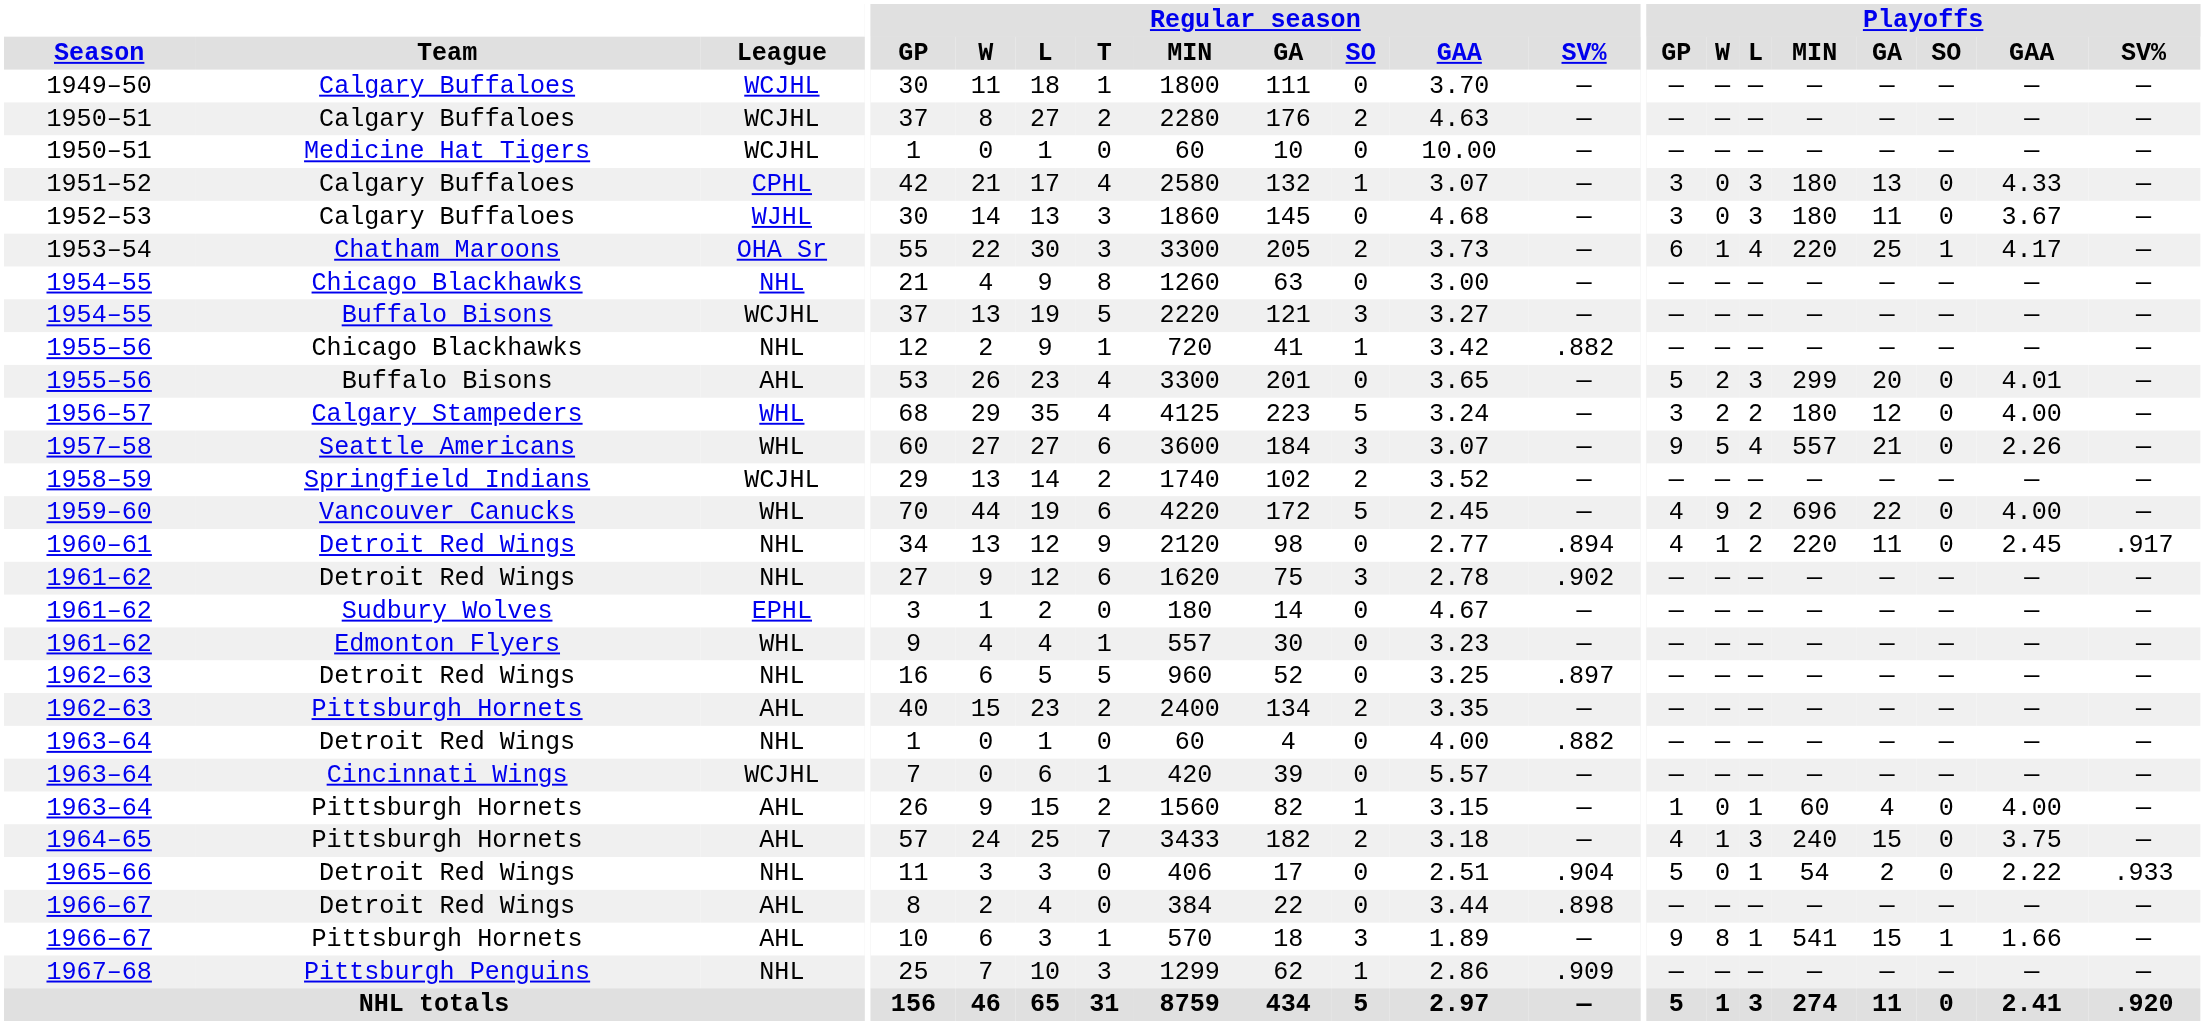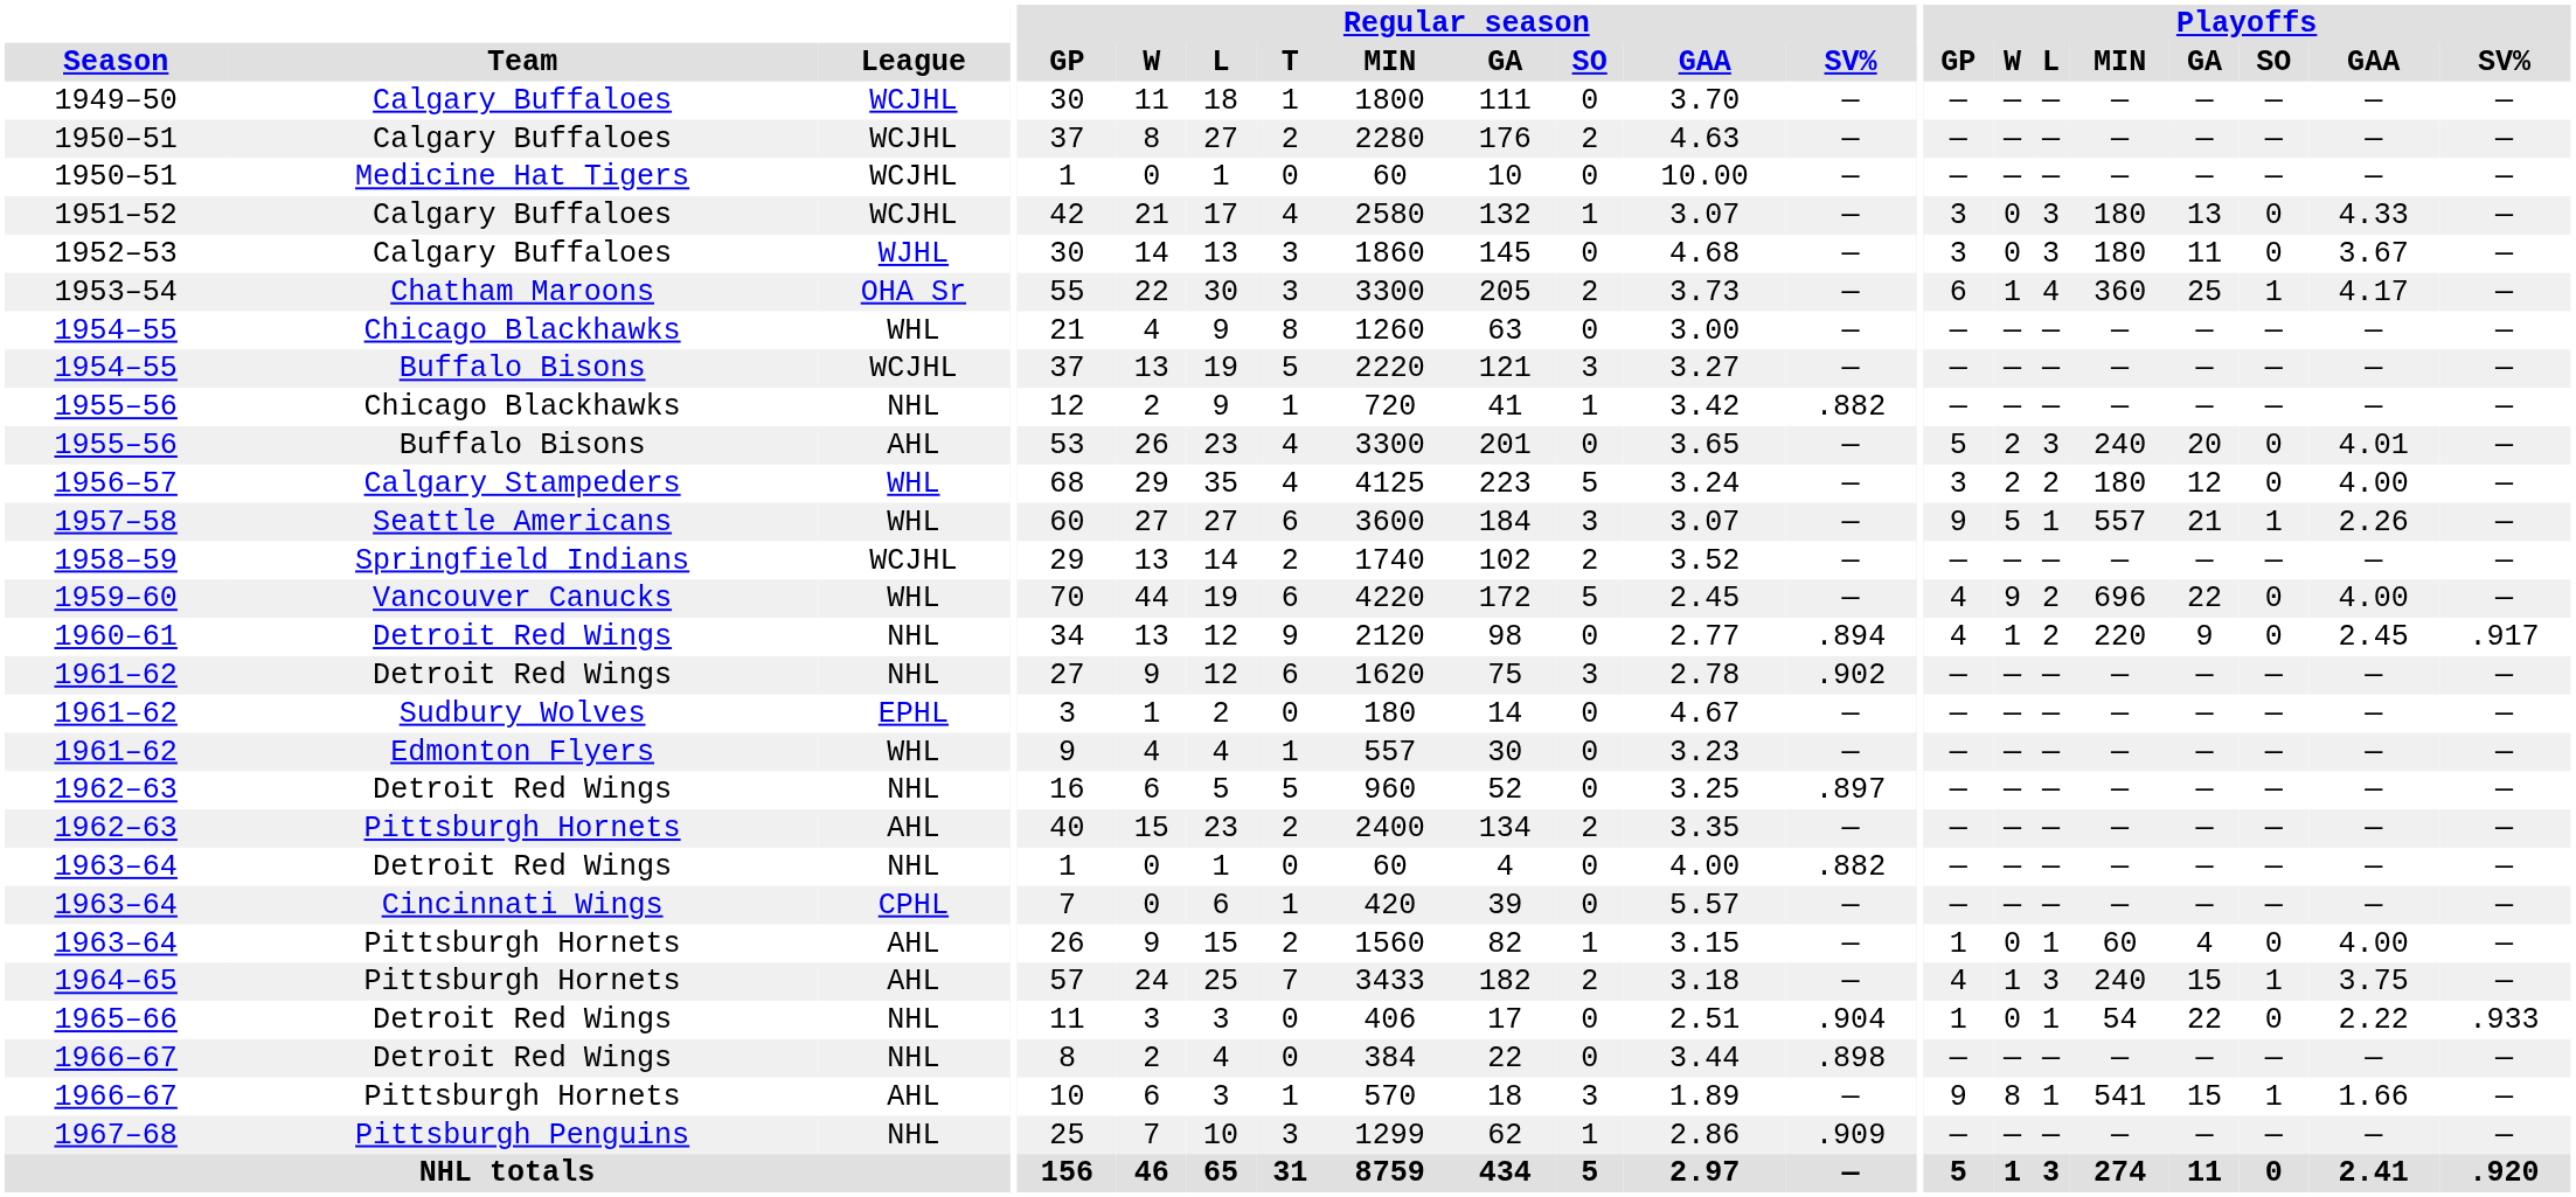1951–52 | League: CPHL -> WCJHL
1953–54 | Playoffs / MIN: 220 -> 360
1954–55 / Chicago Blackhawks | League: NHL -> WHL
1955–56 / Buffalo Bisons | Playoffs / MIN: 299 -> 240
1957–58 | Playoffs / L: 4 -> 1
1957–58 | Playoffs / SO: 0 -> 1
1960–61 | Playoffs / GA: 11 -> 9
1963–64 / Cincinnati Wings | League: WCJHL -> CPHL
1964–65 | Playoffs / SO: 0 -> 1
1965–66 | Playoffs / GP: 5 -> 1
1965–66 | Playoffs / GA: 2 -> 22
1966–67 / Detroit Red Wings | League: AHL -> NHL
